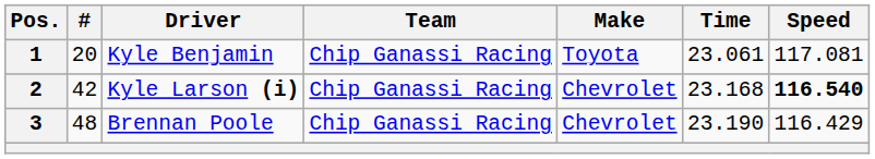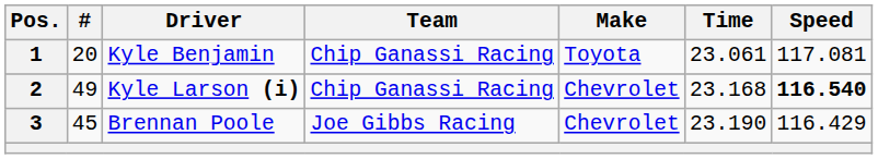2 | #: 42 -> 49
3 | #: 48 -> 45
3 | Team: Chip Ganassi Racing -> Joe Gibbs Racing
